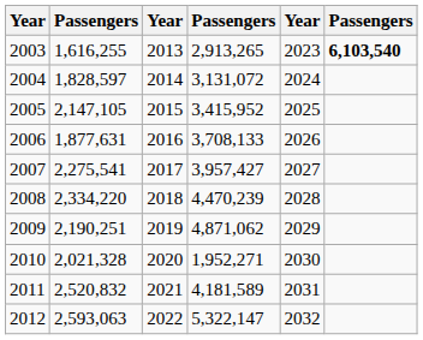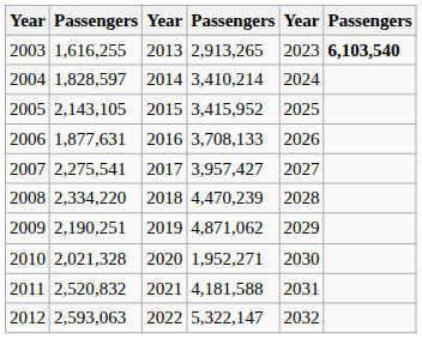2004 | column 4: 3,131,072 -> 3,410,214
2005 | column 2: 2,147,105 -> 2,143,105
2011 | column 4: 4,181,589 -> 4,181,588
